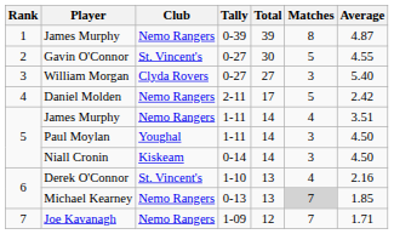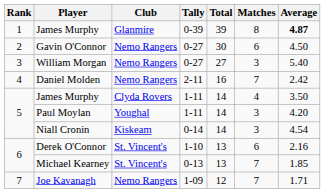James Murphy / 0-39 | Club: Nemo Rangers -> Glanmire
James Murphy / 0-39 | Average: normal -> bold
Gavin O'Connor | Club: St. Vincent's -> Nemo Rangers
Gavin O'Connor | Matches: 5 -> 6
Gavin O'Connor | Average: 4.55 -> 4.50
William Morgan | Club: Clyda Rovers -> Nemo Rangers
Daniel Molden | Total: 17 -> 16
Daniel Molden | Matches: 5 -> 7
James Murphy / 1-11 | Club: Nemo Rangers -> Clyda Rovers
James Murphy / 1-11 | Average: 3.51 -> 3.50
Paul Moylan | Average: 4.50 -> 4.20
Niall Cronin | Average: 4.50 -> 4.54
Derek O'Connor | Matches: 4 -> 6
Michael Kearney | Club: Nemo Rangers -> St. Vincent's
Michael Kearney | Matches: lightgrey background -> no background
